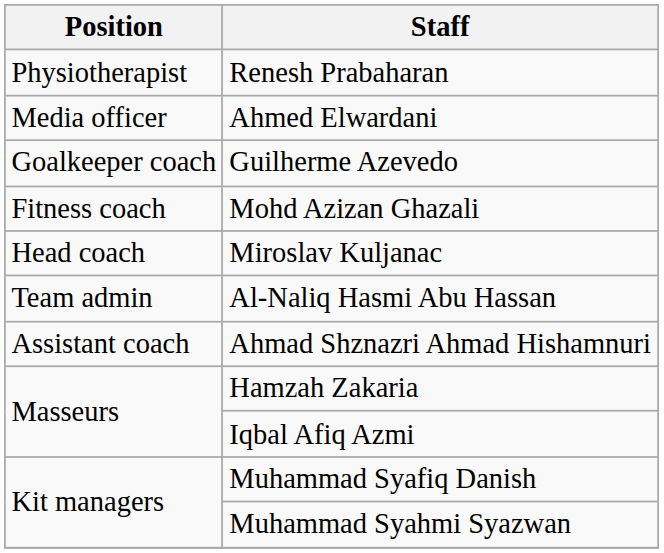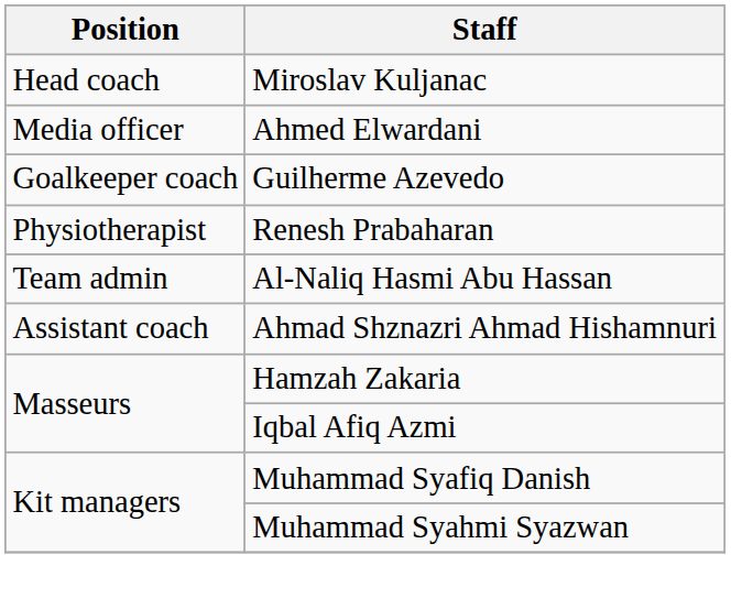rows swapped: Miroslav Kuljanac <-> Renesh Prabaharan
- row: Fitness coach | Mohd Azizan Ghazali
